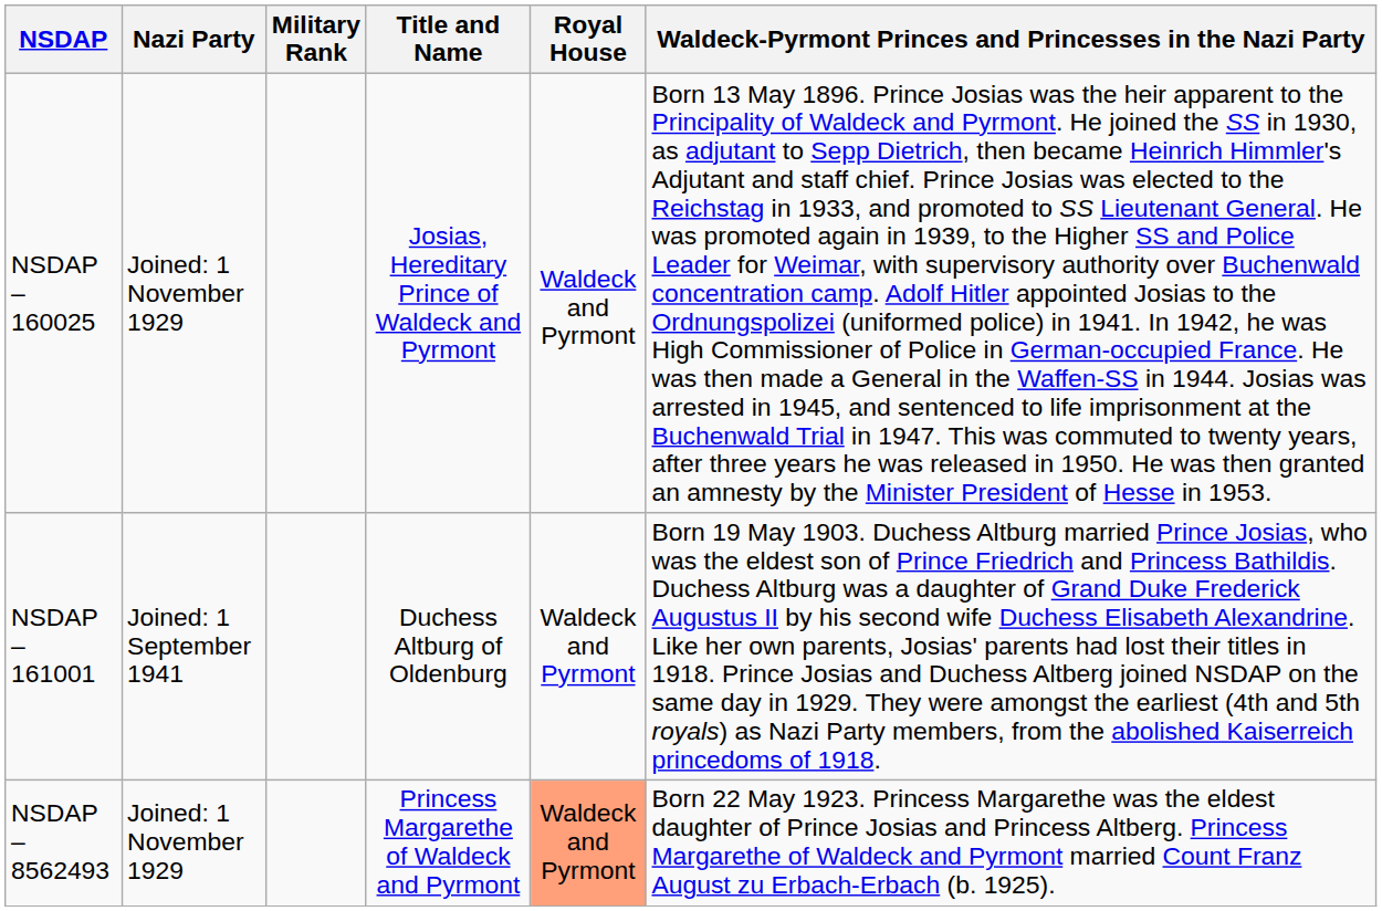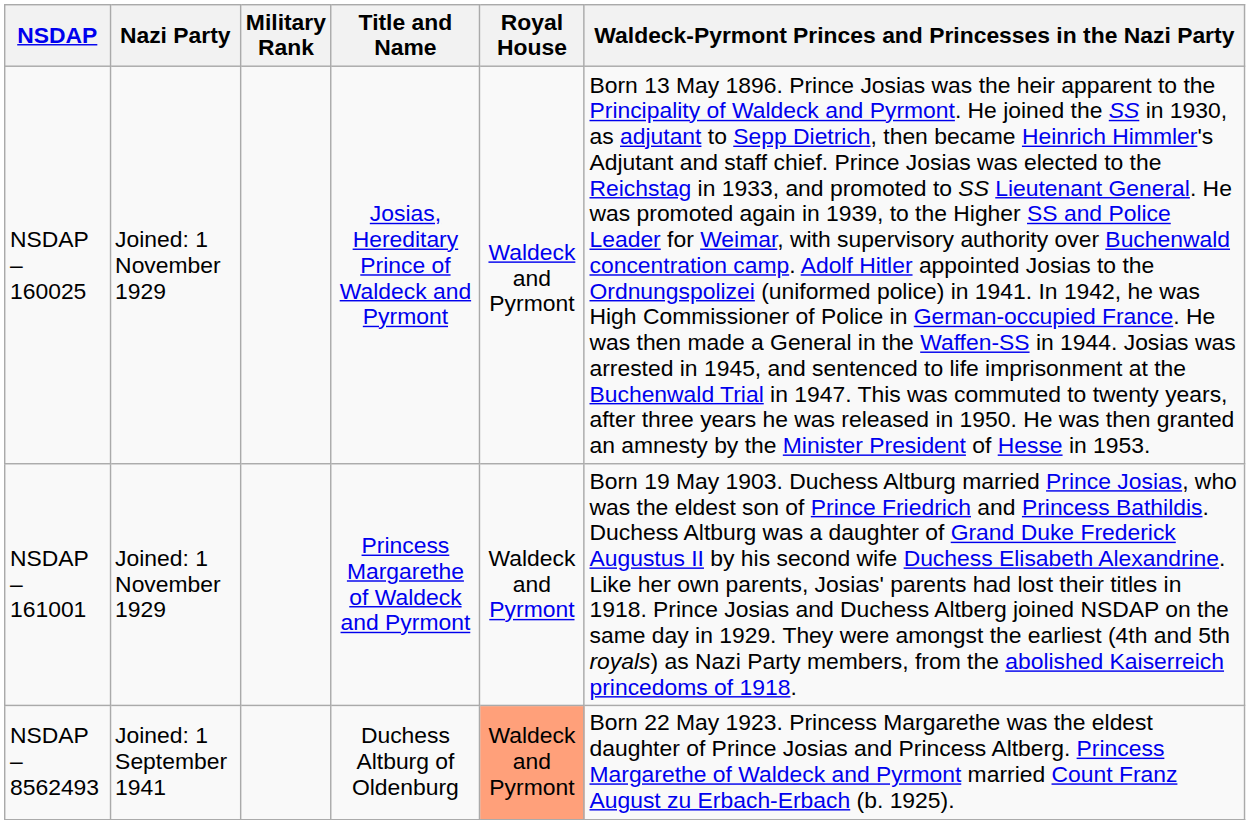NSDAP – 161001 | Nazi Party: Joined: 1 September 1941 -> Joined: 1 November 1929
NSDAP – 161001 | Title and Name: Duchess Altburg of Oldenburg -> Princess Margarethe of Waldeck and Pyrmont
NSDAP – 8562493 | Nazi Party: Joined: 1 November 1929 -> Joined: 1 September 1941
NSDAP – 8562493 | Title and Name: Princess Margarethe of Waldeck and Pyrmont -> Duchess Altburg of Oldenburg
